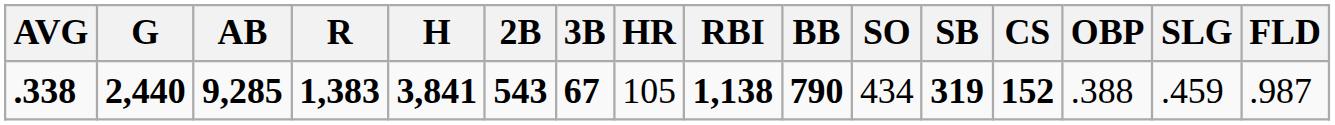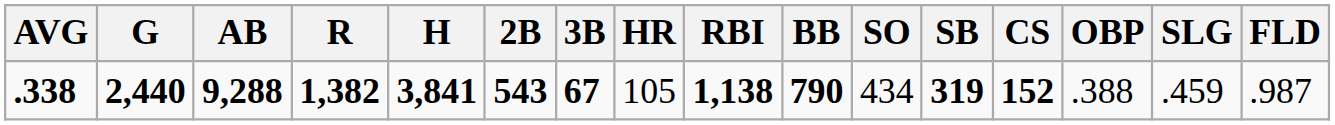.338 | AB: 9,285 -> 9,288
.338 | R: 1,383 -> 1,382
